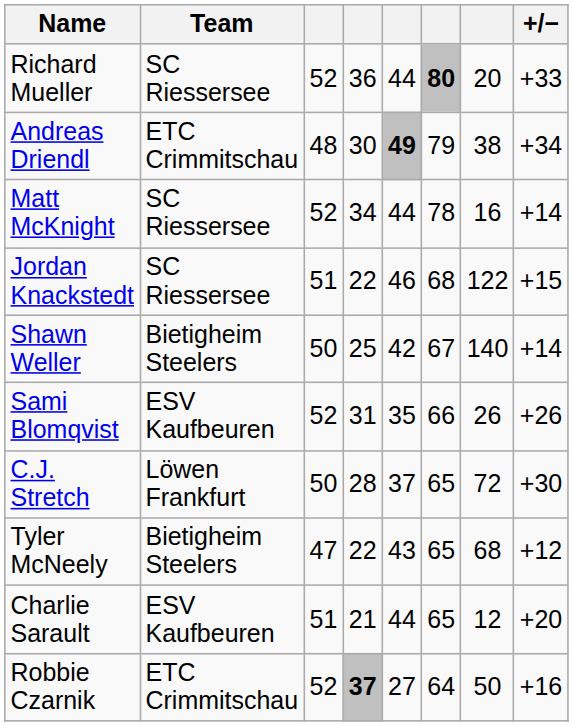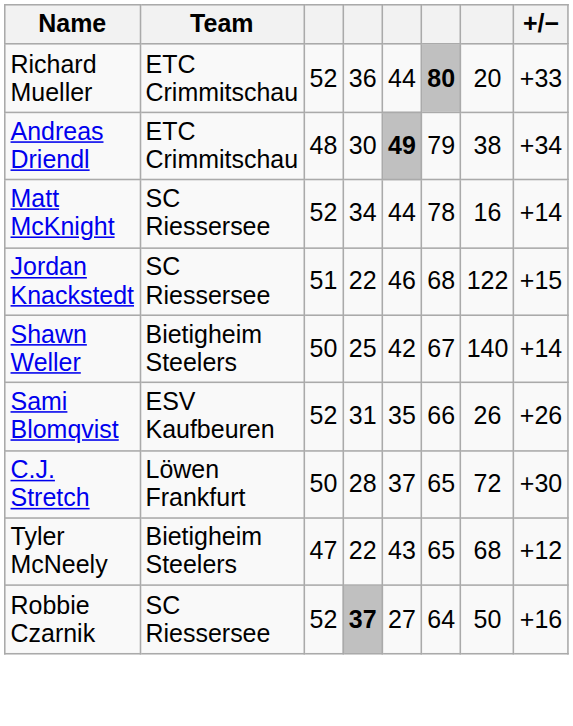Richard Mueller | Team: SC Riessersee -> ETC Crimmitschau
- row: Charlie Sarault | ESV Kaufbeuren | 51 | 21 | 44 | 65 | 12 | +20
Robbie Czarnik | Team: ETC Crimmitschau -> SC Riessersee
